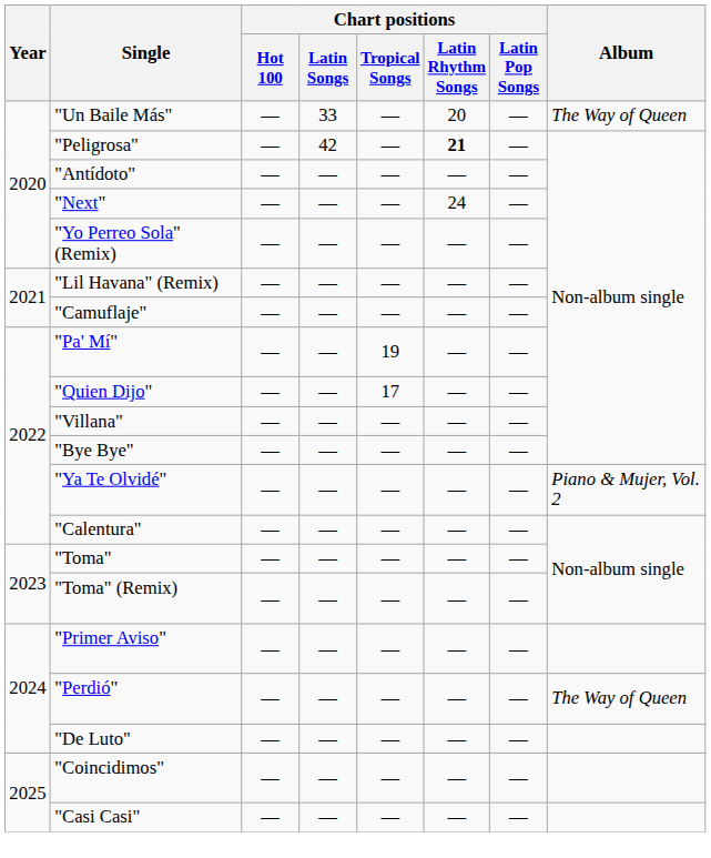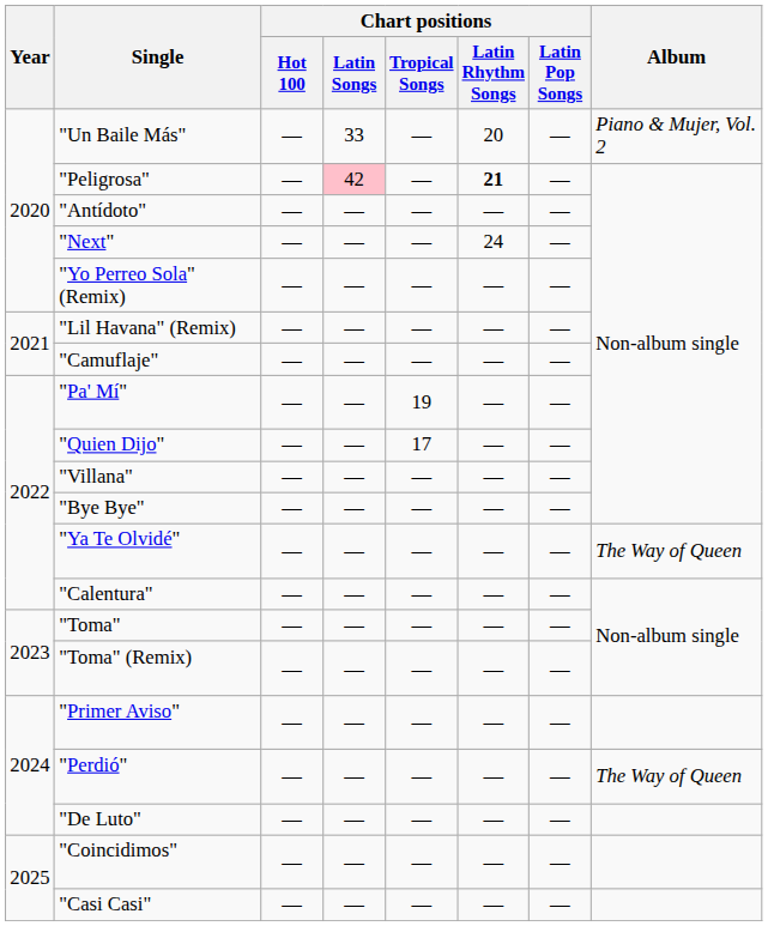"Un Baile Más" | Album: The Way of Queen -> Piano & Mujer, Vol. 2
"Peligrosa" | Chart positions / Latin Songs: no background -> pink background
"Ya Te Olvidé" | Album: Piano & Mujer, Vol. 2 -> The Way of Queen
